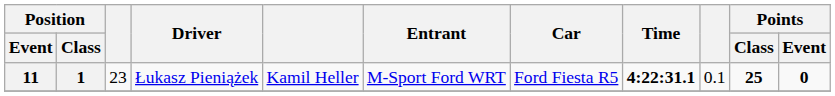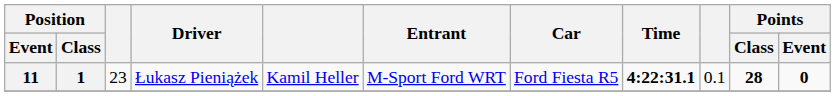11 | Points / Class: 25 -> 28
